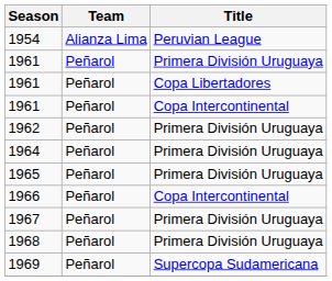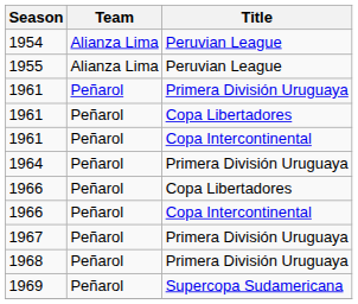+ row: 1955 | Alianza Lima | Peruvian League
- row: 1962 | Peñarol | Primera División Uruguaya
- row: 1965 | Peñarol | Primera División Uruguaya
+ row: 1966 | Peñarol | Copa Libertadores
